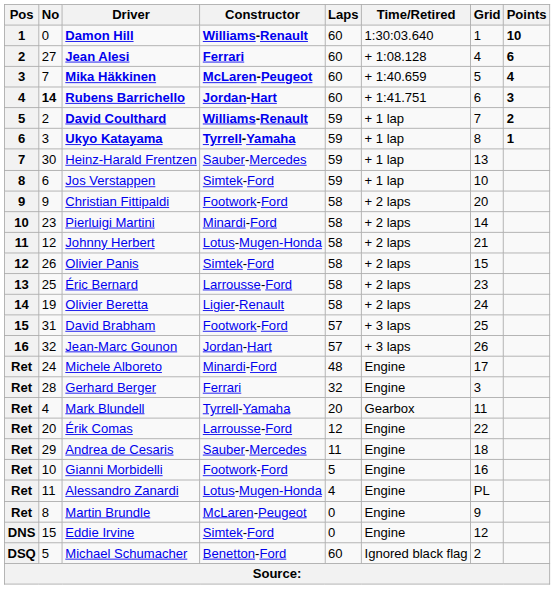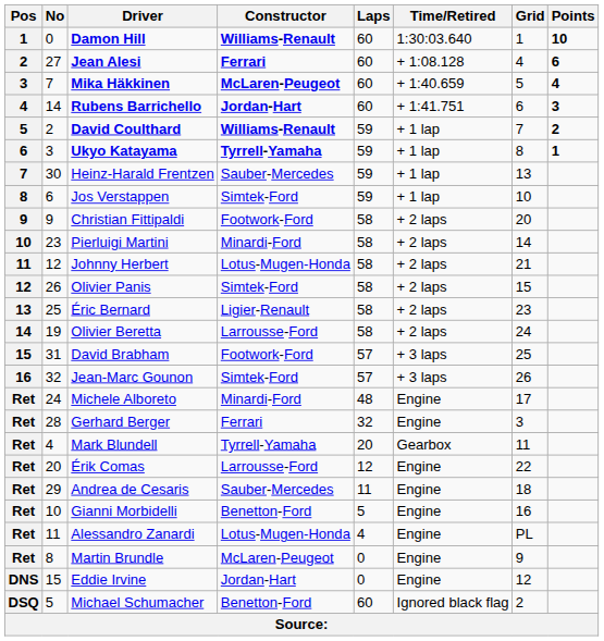Rubens Barrichello | No: bold -> normal
Éric Bernard | Constructor: Larrousse-Ford -> Ligier-Renault
Olivier Beretta | Constructor: Ligier-Renault -> Larrousse-Ford
Jean-Marc Gounon | Constructor: Jordan-Hart -> Simtek-Ford
Gianni Morbidelli | Constructor: Footwork-Ford -> Benetton-Ford
Eddie Irvine | Constructor: Simtek-Ford -> Jordan-Hart
